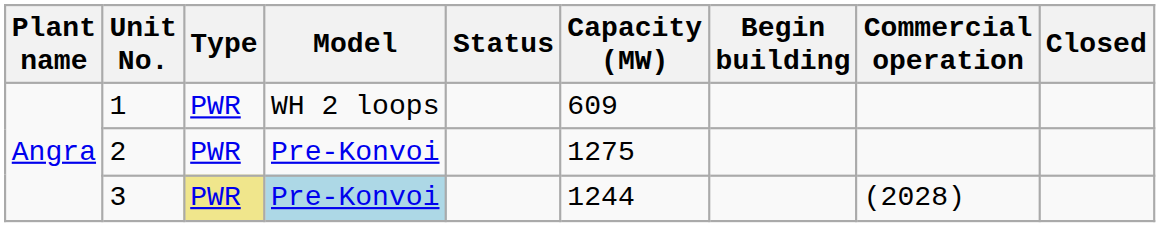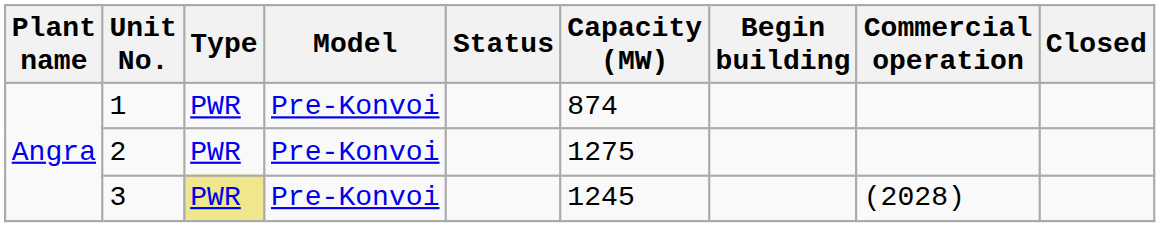1 | Model: WH 2 loops -> Pre-Konvoi
1 | Capacity (MW): 609 -> 874
3 | Model: lightblue background -> no background
3 | Capacity (MW): 1244 -> 1245
